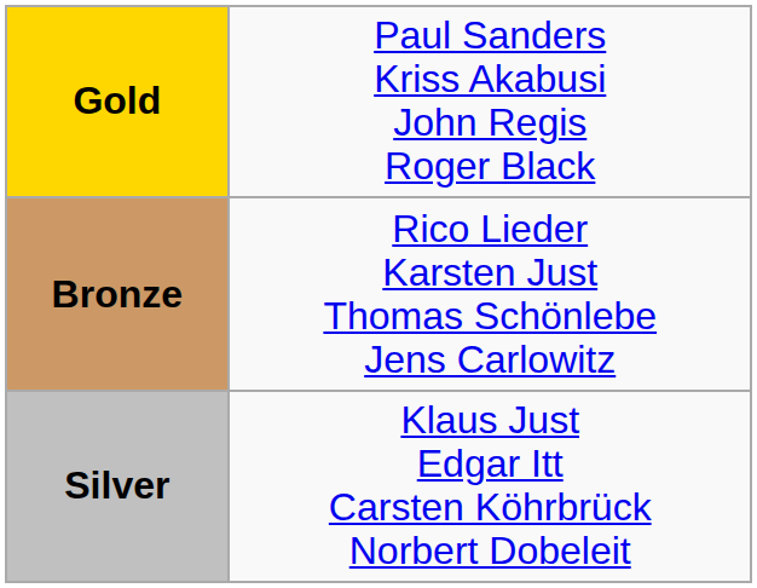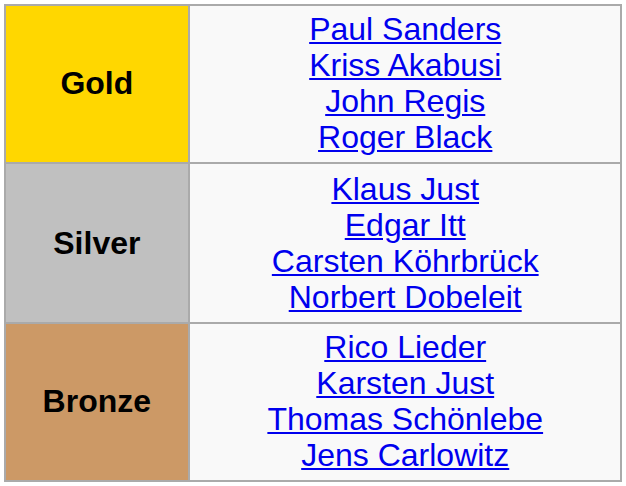rows swapped: Silver <-> Bronze
